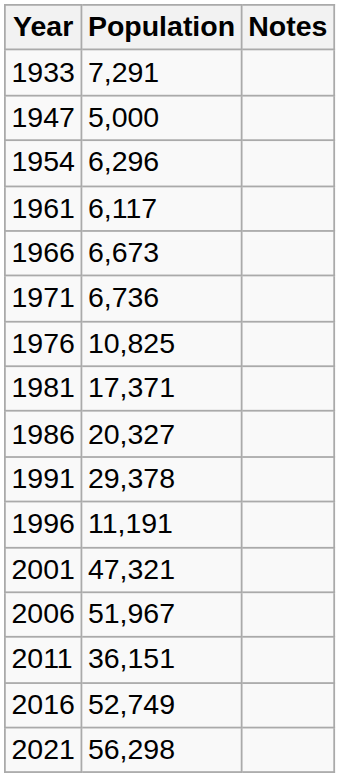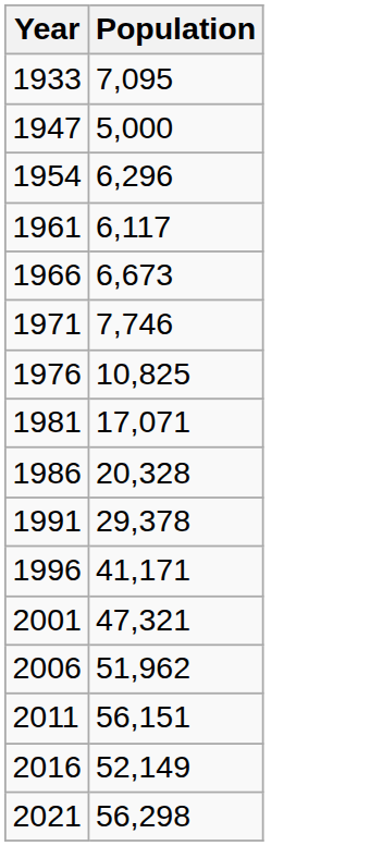- column: Notes
1933 | Population: 7,291 -> 7,095
1971 | Population: 6,736 -> 7,746
1981 | Population: 17,371 -> 17,071
1986 | Population: 20,327 -> 20,328
1996 | Population: 11,191 -> 41,171
2006 | Population: 51,967 -> 51,962
2011 | Population: 36,151 -> 56,151
2016 | Population: 52,749 -> 52,149
